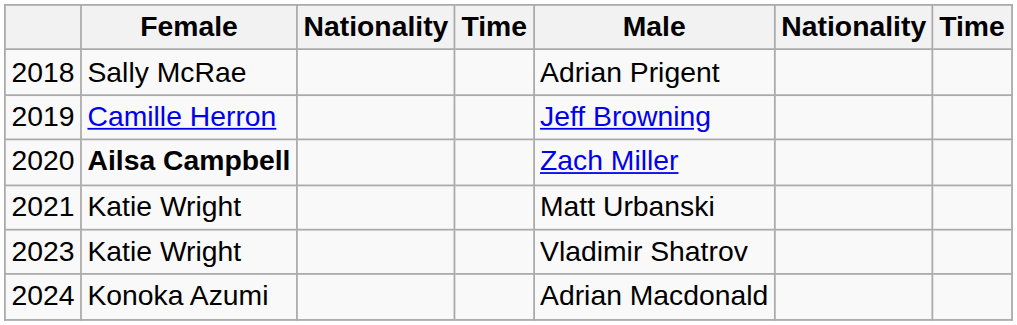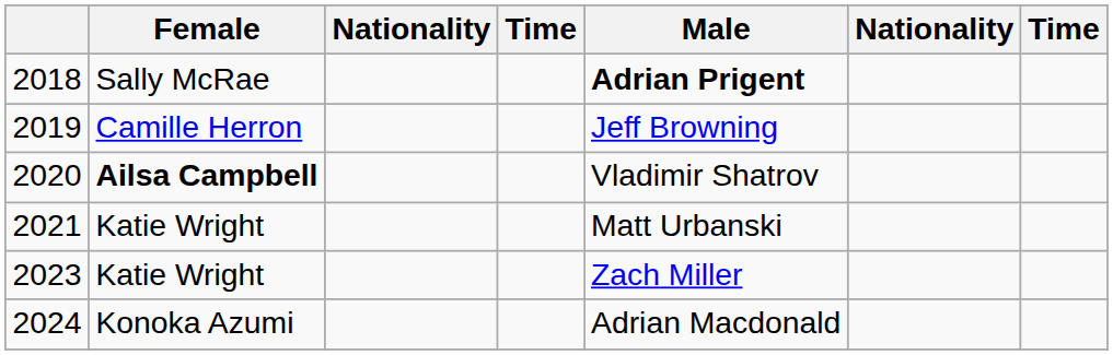2018 | Male: normal -> bold
2020 | Male: Zach Miller -> Vladimir Shatrov
2023 | Male: Vladimir Shatrov -> Zach Miller
